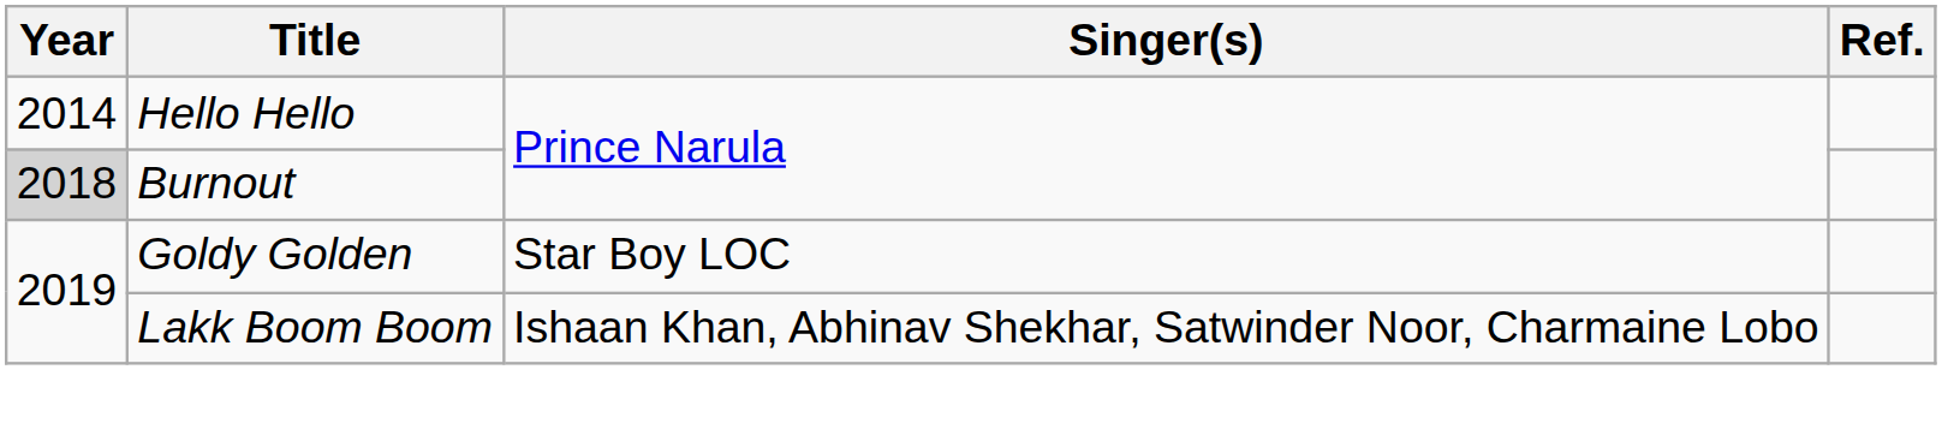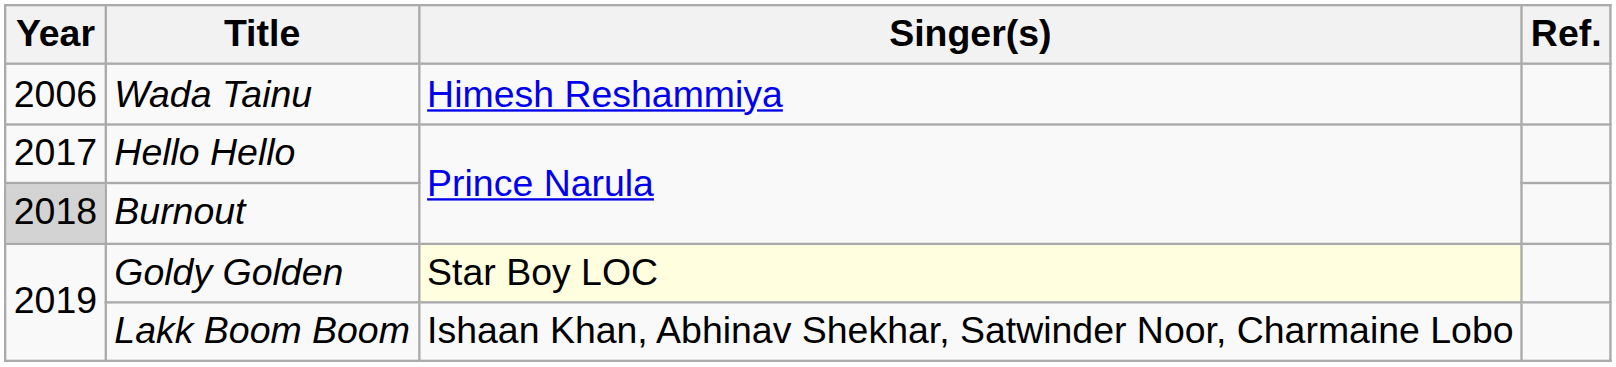+ row: 2006 | Wada Tainu | Himesh Reshammiya
Hello Hello | Year: 2014 -> 2017
Goldy Golden | Singer(s): no background -> lightyellow background
